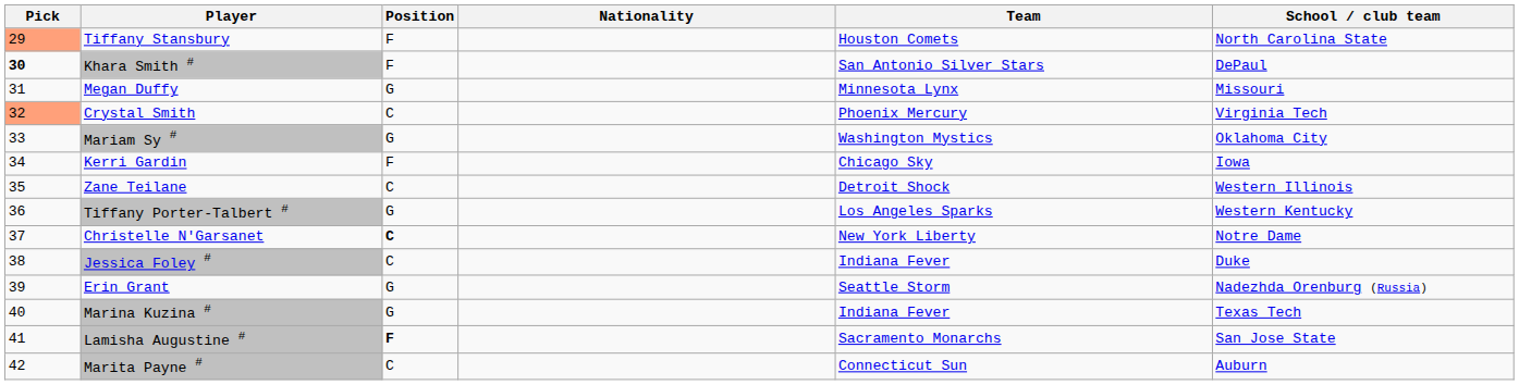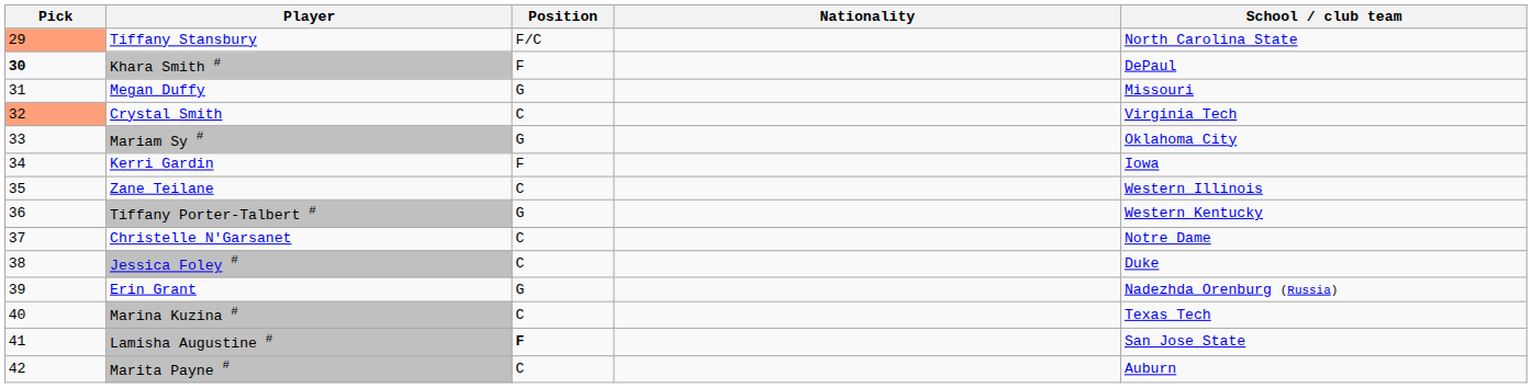- column: Team | Houston Comets | San Antonio Silver Stars | Minnesota Lynx | Phoenix Mercury | Washington Mystics | Chicago Sky | Detroit Shock | Los Angeles Sparks | New York Liberty | Indiana Fever | Seattle Storm | Indiana Fever | Sacramento Monarchs | Connecticut Sun
Tiffany Stansbury | Position: F -> F/C
Christelle N'Garsanet | Position: bold -> normal
Marina Kuzina # | Position: G -> C
